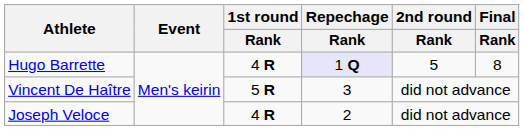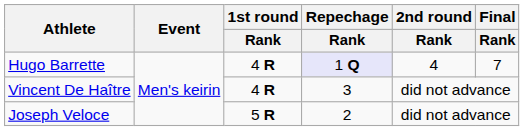Hugo Barrette | 2nd round / Rank: 5 -> 4
Hugo Barrette | Final / Rank: 8 -> 7
Vincent De Haître | 1st round / Rank: 5 R -> 4 R
Joseph Veloce | 1st round / Rank: 4 R -> 5 R
